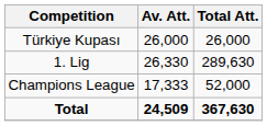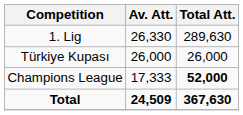rows swapped: 1. Lig <-> Türkiye Kupası
Champions League | Total Att.: normal -> bold
